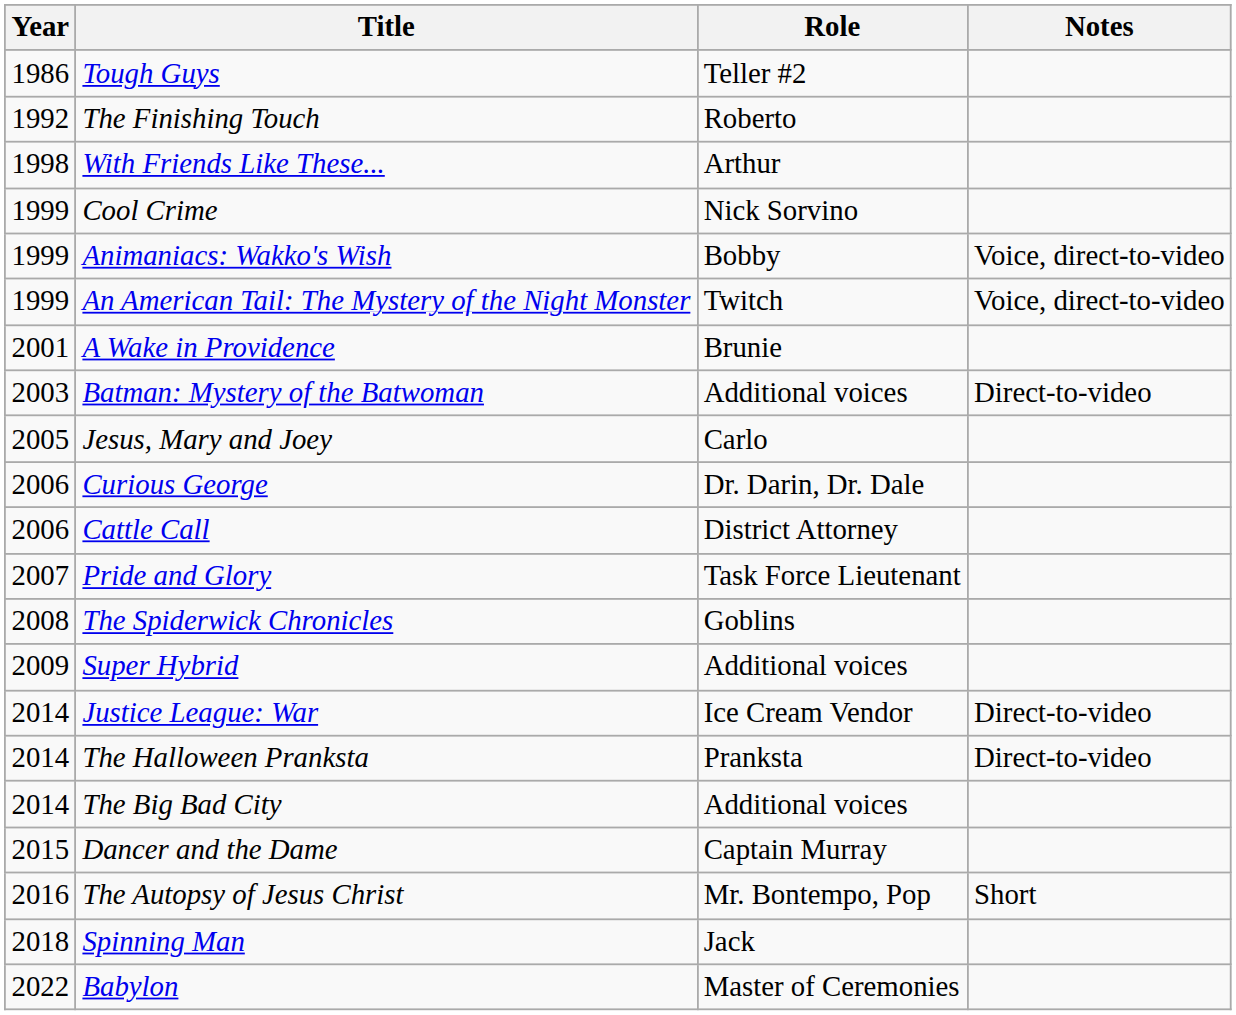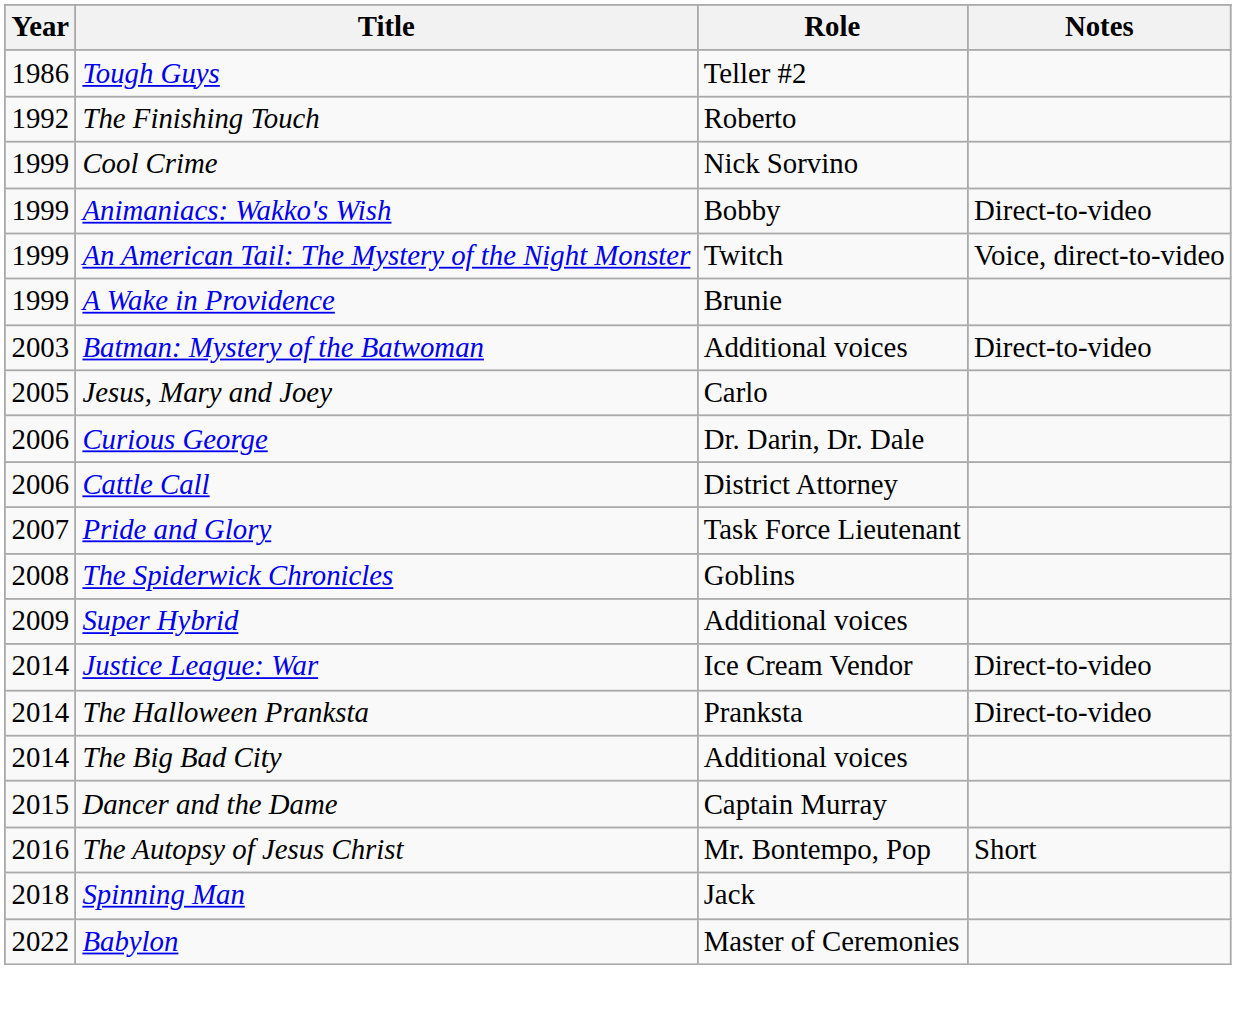- row: 1998 | With Friends Like These... | Arthur
Animaniacs: Wakko's Wish | Notes: Voice, direct-to-video -> Direct-to-video
A Wake in Providence | Year: 2001 -> 1999
